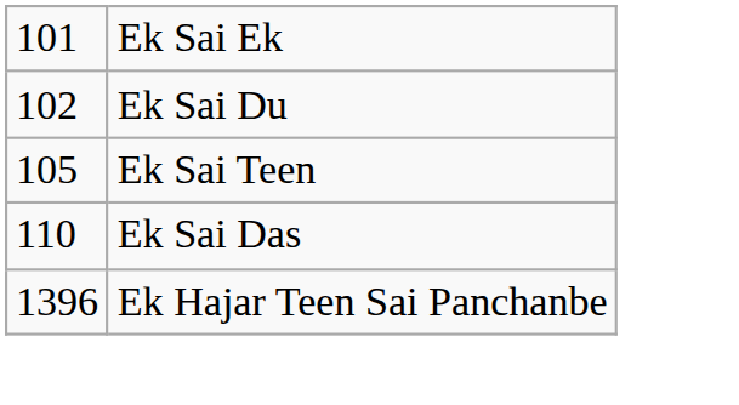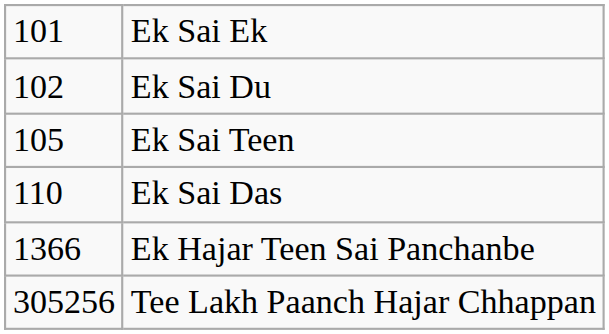Ek Hajar Teen Sai Panchanbe | column 1: 1396 -> 1366
+ row: 305256 | Tee Lakh Paanch Hajar Chhappan
